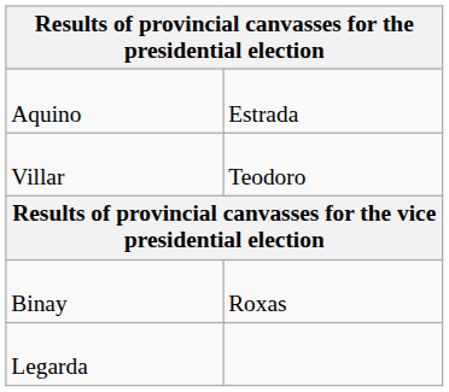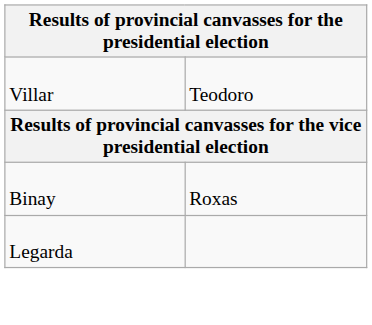- row: Aquino | Estrada
